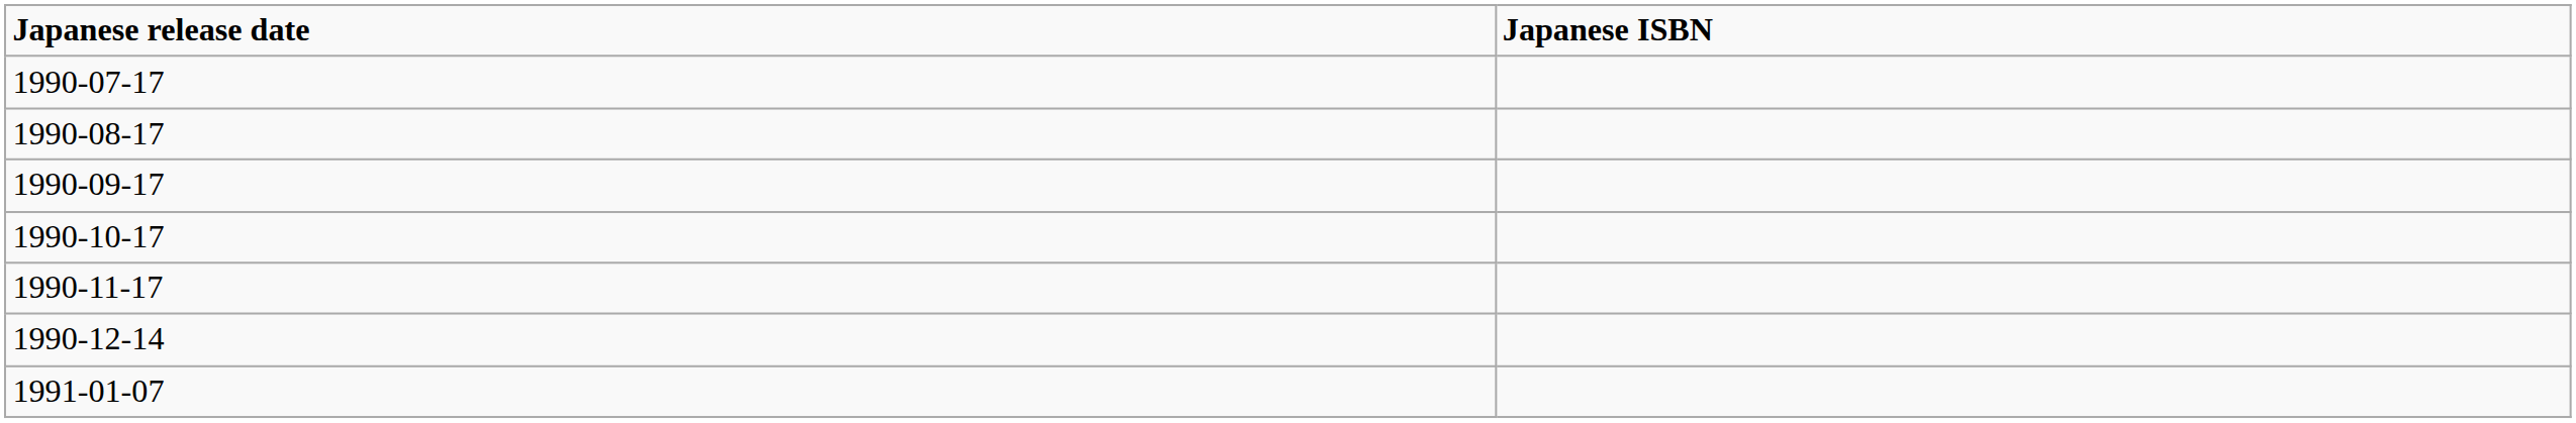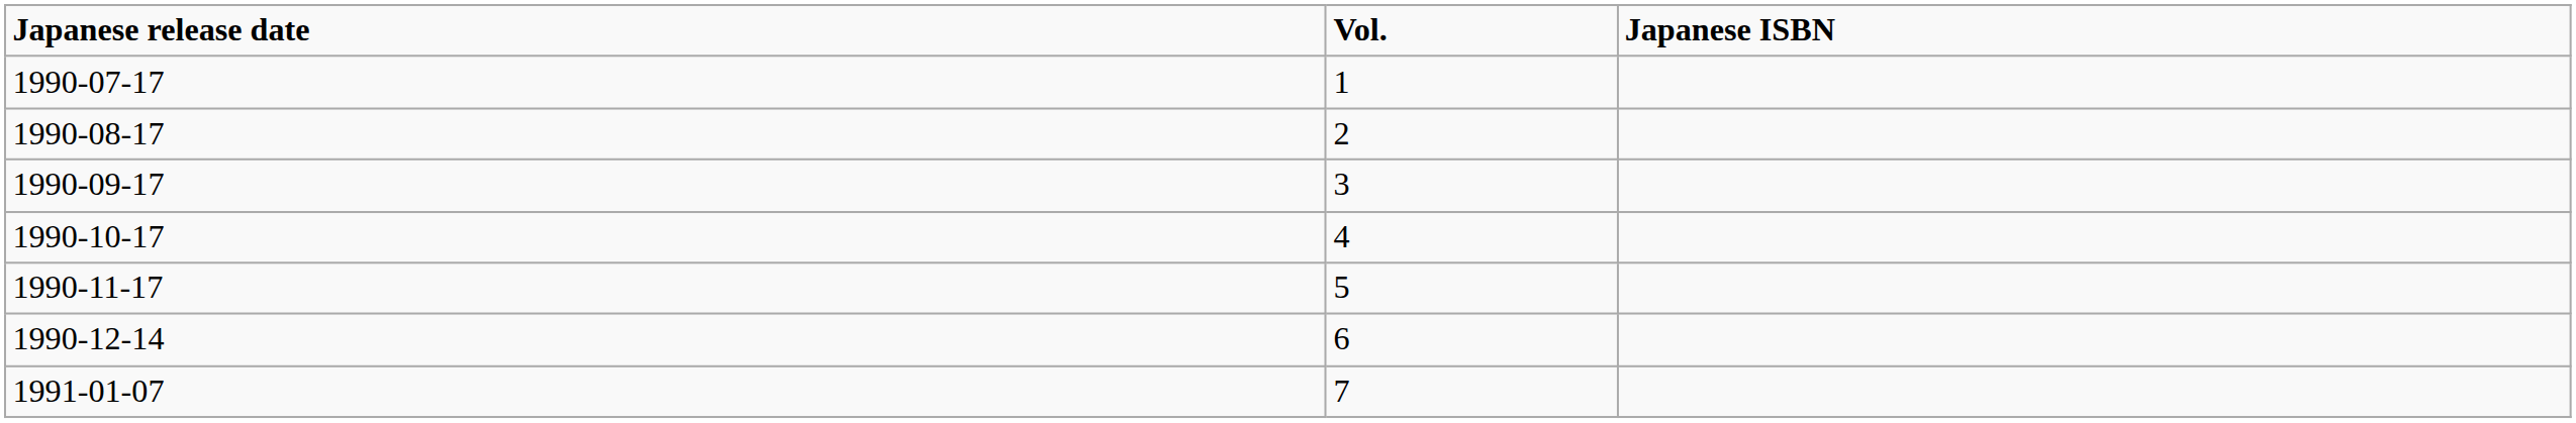+ column: Vol. | 1 | 2 | 3 | 4 | 5 | 6 | 7
